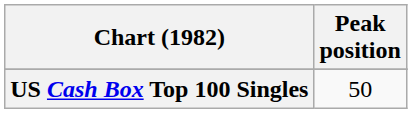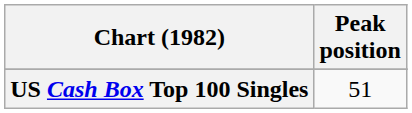US Cash Box Top 100 Singles | Peak position: 50 -> 51
